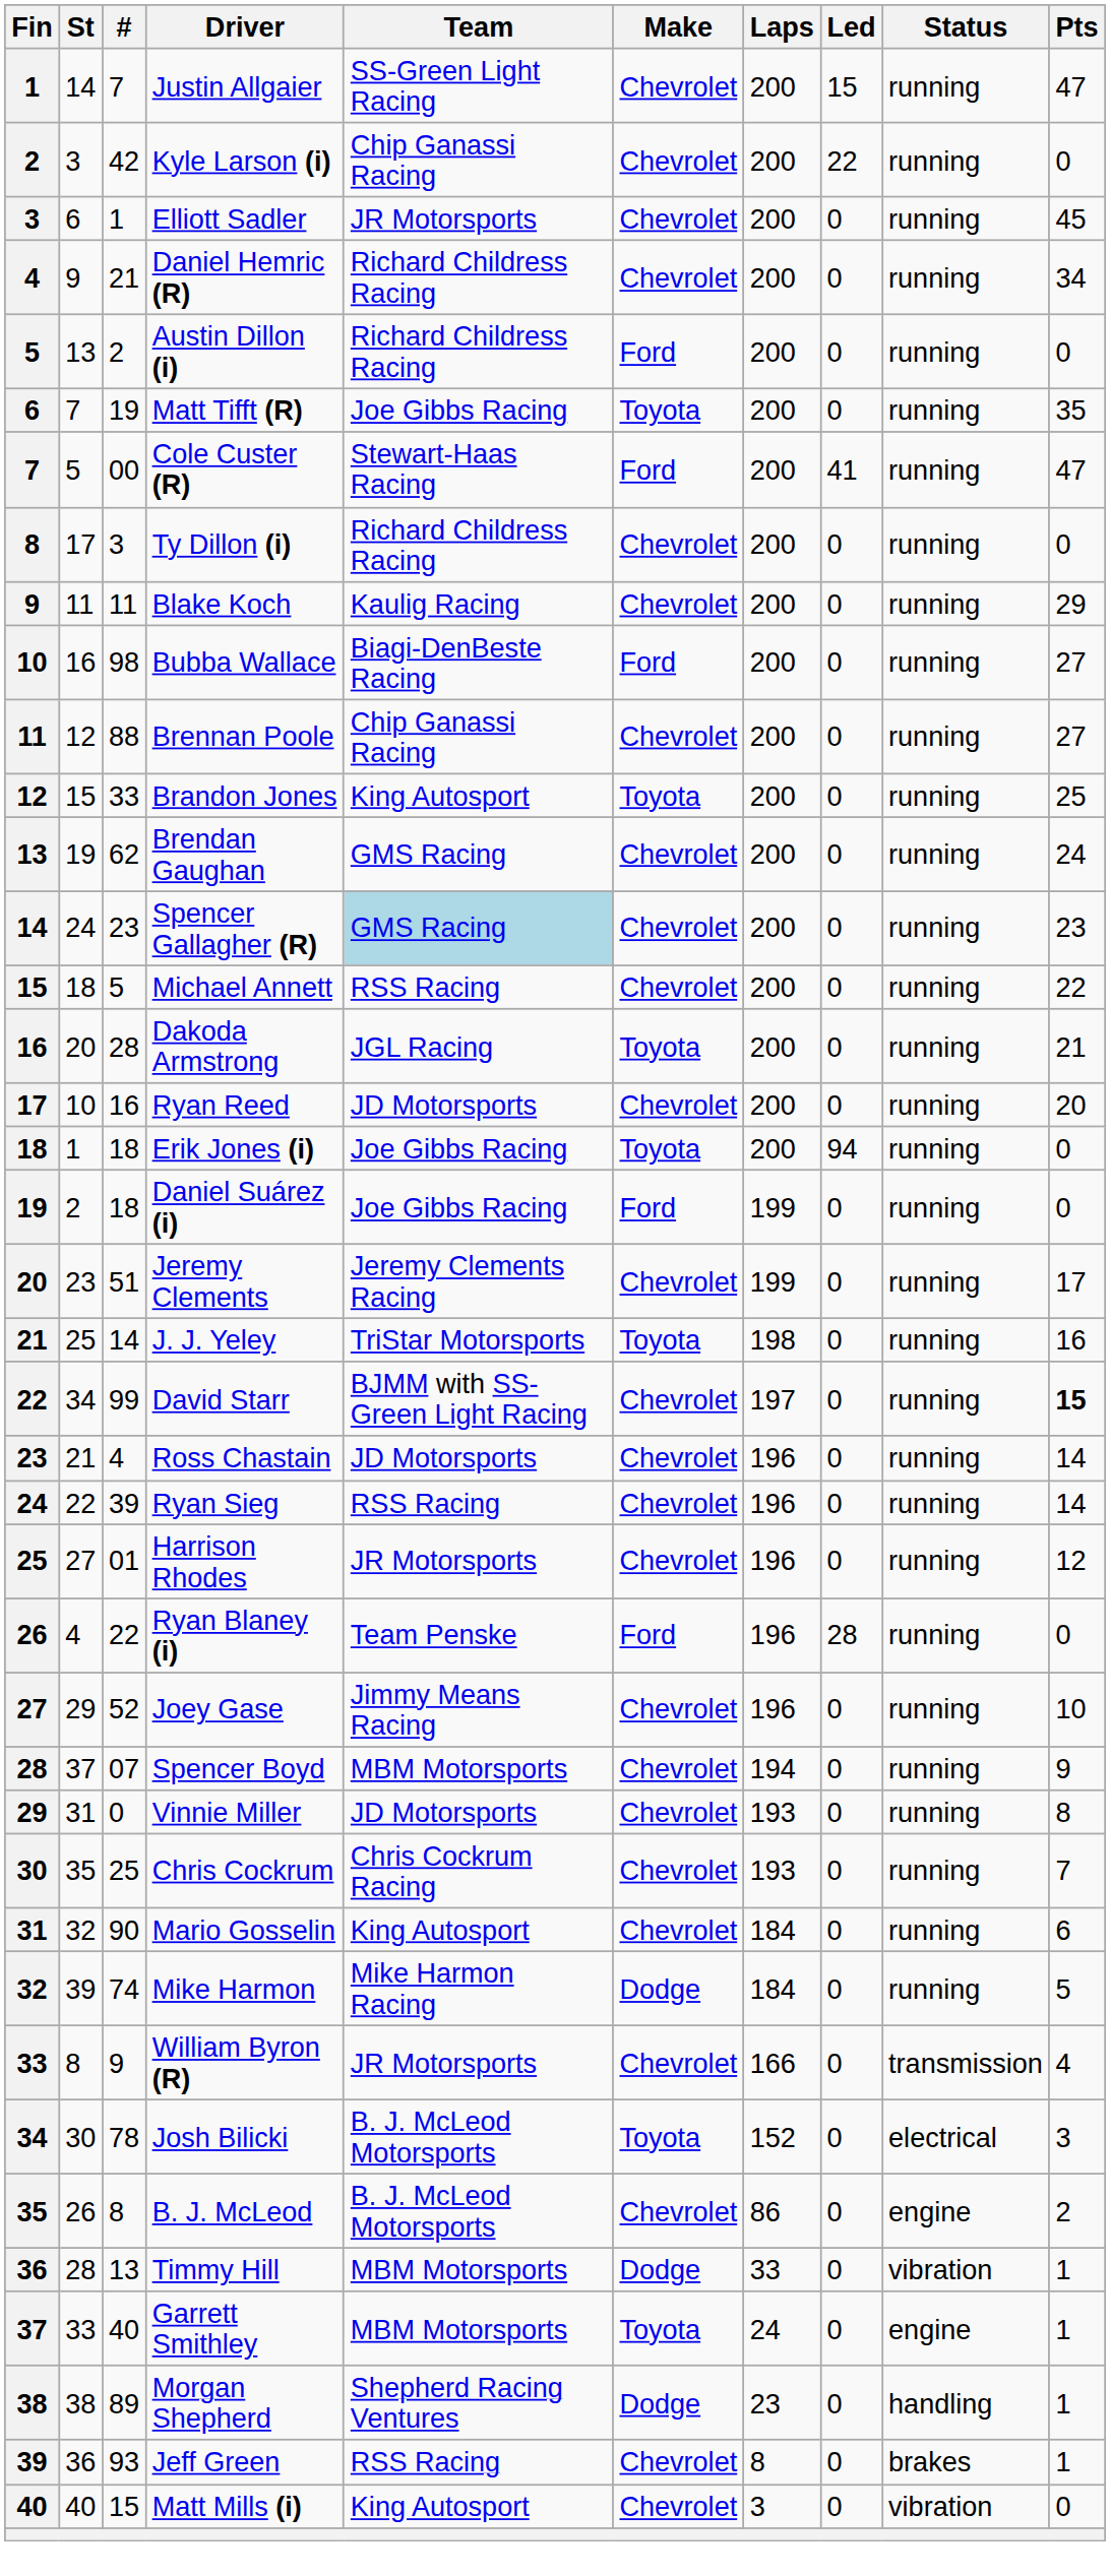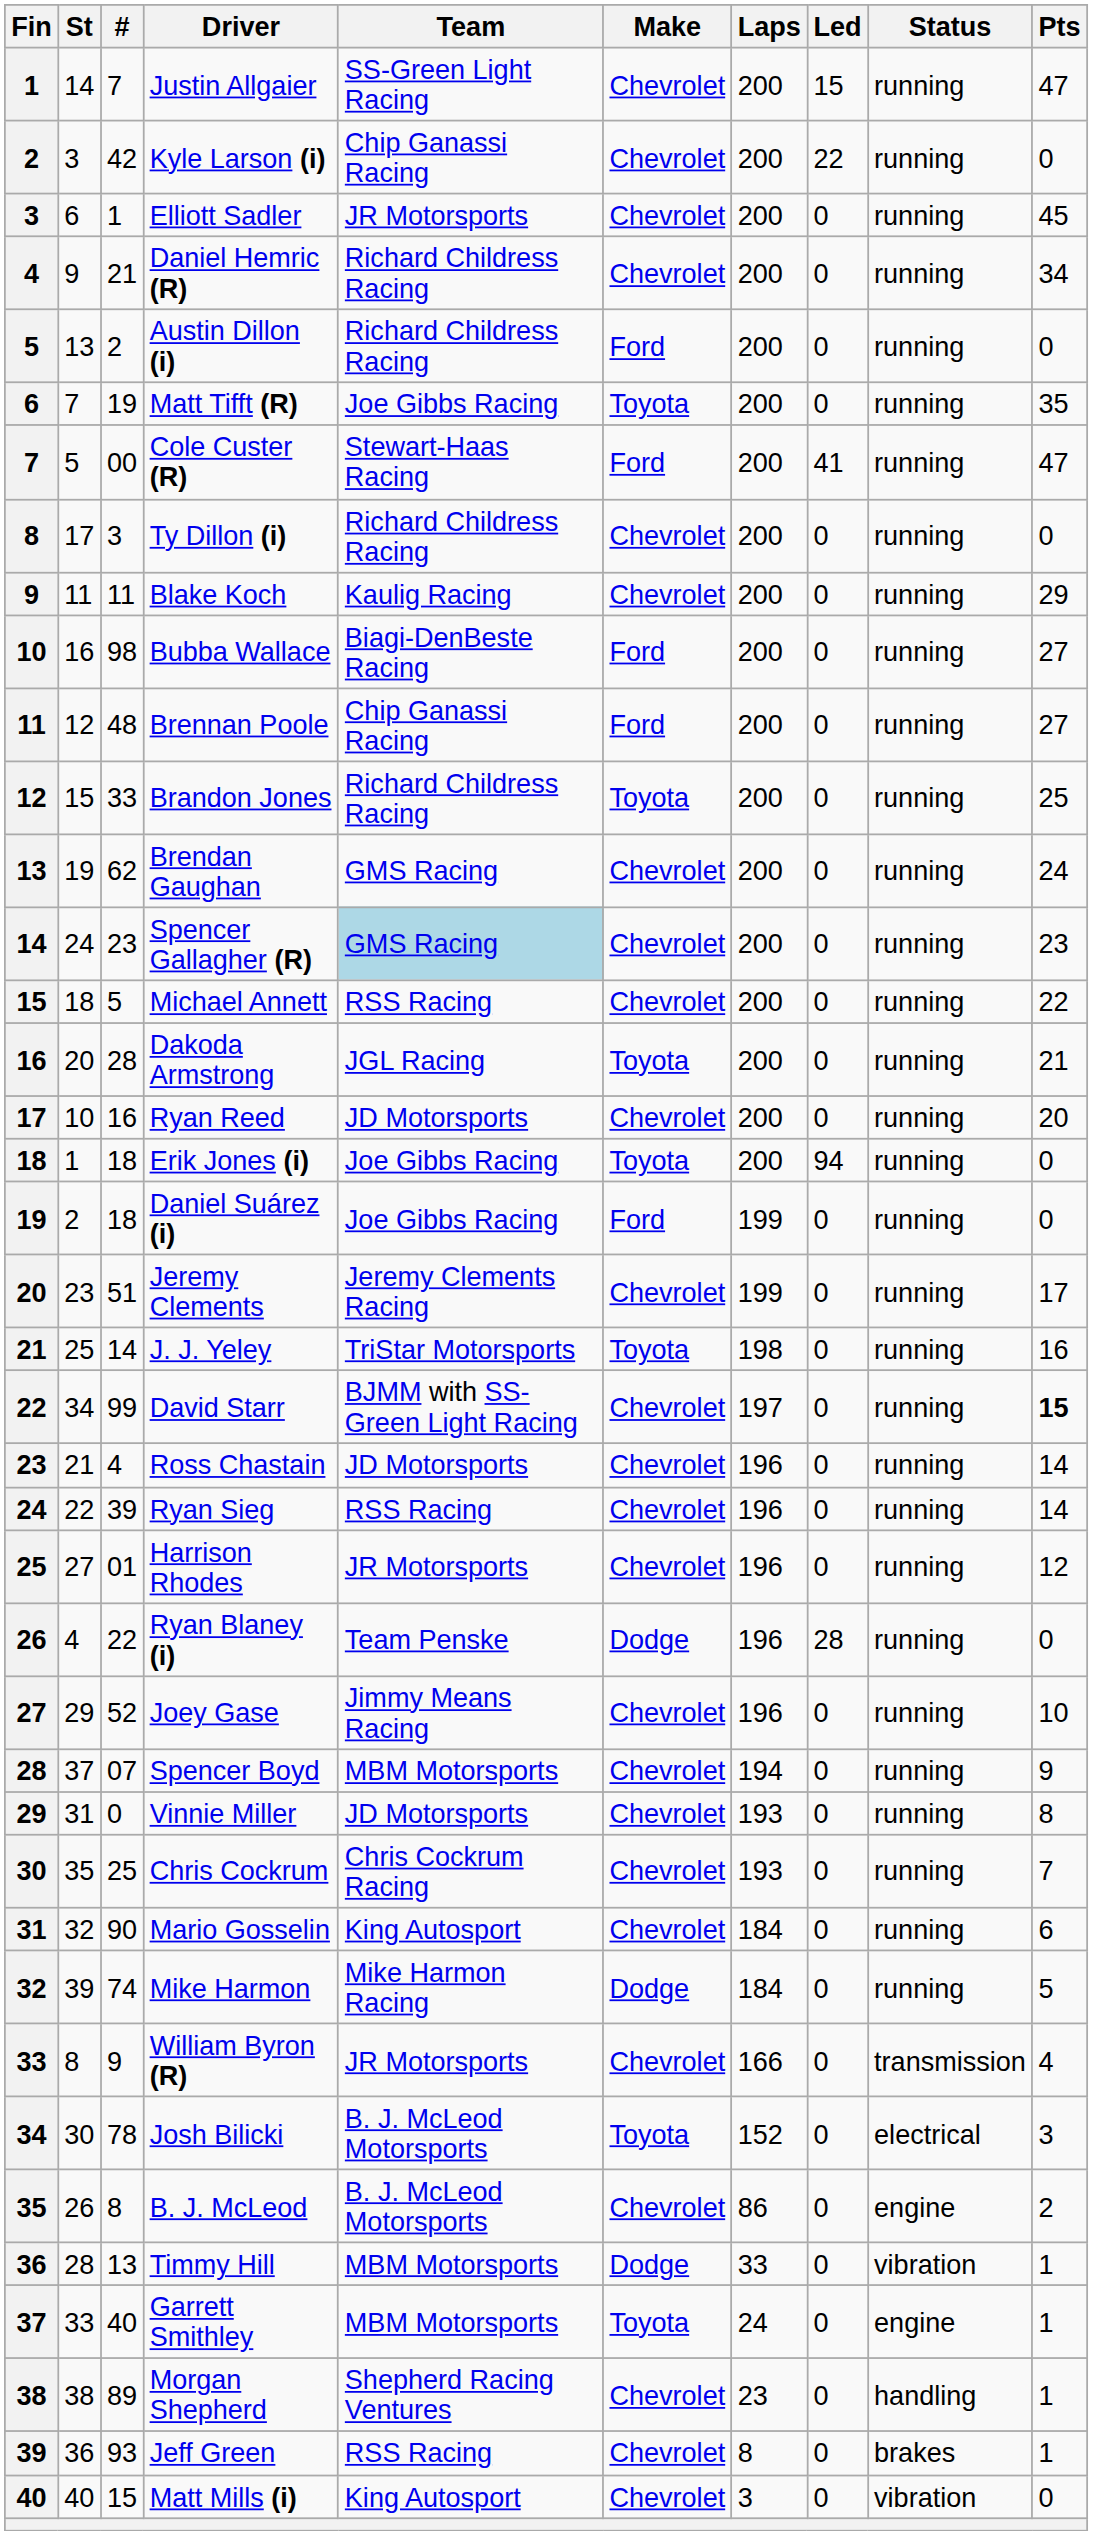Brennan Poole | #: 88 -> 48
Brennan Poole | Make: Chevrolet -> Ford
Brandon Jones | Team: King Autosport -> Richard Childress Racing
Ryan Blaney (i) | Make: Ford -> Dodge
Morgan Shepherd | Make: Dodge -> Chevrolet
